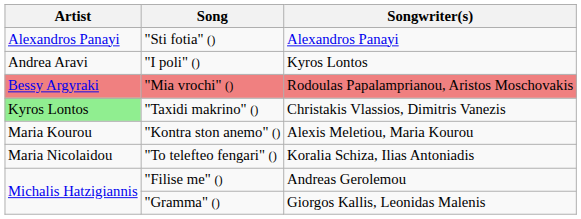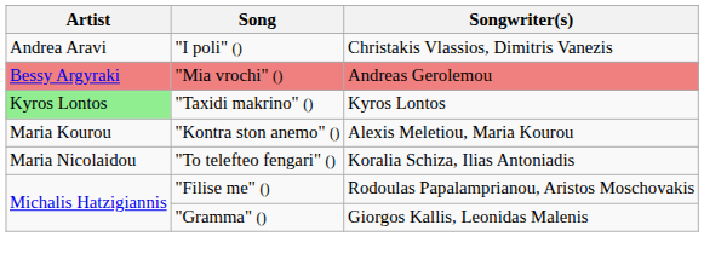- row: Alexandros Panayi | "Sti fotia" () | Alexandros Panayi
"I poli" () | Songwriter(s): Kyros Lontos -> Christakis Vlassios, Dimitris Vanezis
"Mia vrochi" () | Songwriter(s): Rodoulas Papalamprianou, Aristos Moschovakis -> Andreas Gerolemou
"Taxidi makrino" () | Songwriter(s): Christakis Vlassios, Dimitris Vanezis -> Kyros Lontos
"Filise me" () | Songwriter(s): Andreas Gerolemou -> Rodoulas Papalamprianou, Aristos Moschovakis
